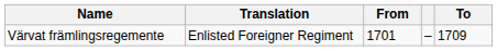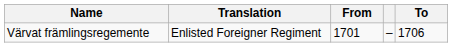Värvat främlingsregemente | To: 1709 -> 1706
